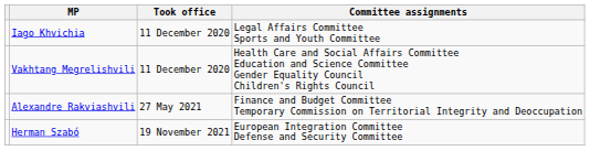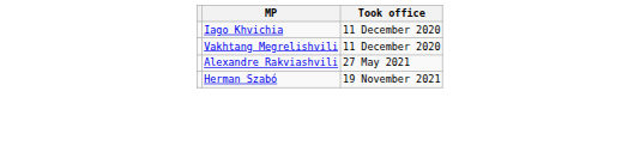- column: Committee assignments | Legal Affairs Committee Sports and Youth Committee | Health Care and Social Affairs Committee Education and Science Committee Gender Equality Council Children's Rights Council | Finance and Budget Committee Temporary Commission on Territorial Integrity and Deoccupation | European Integration Committee Defense and Security Committee
